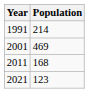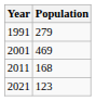1991 | Population: 214 -> 279
